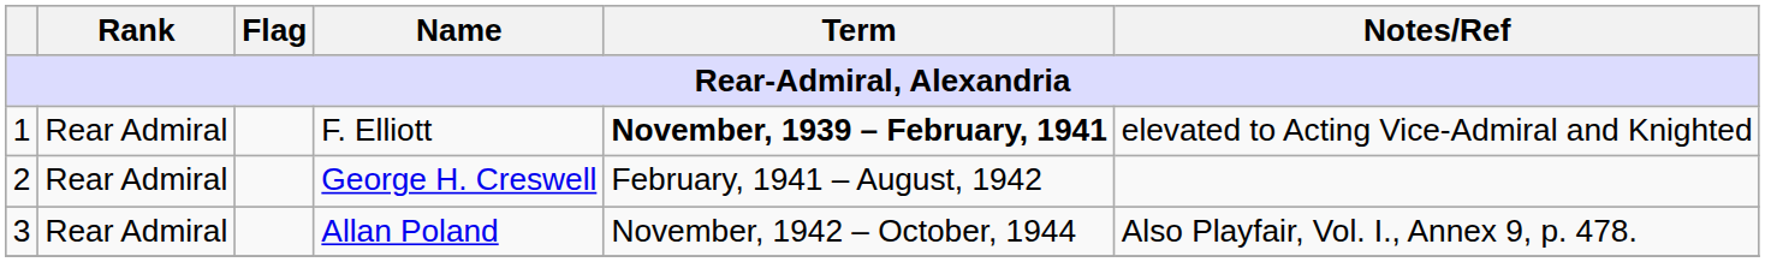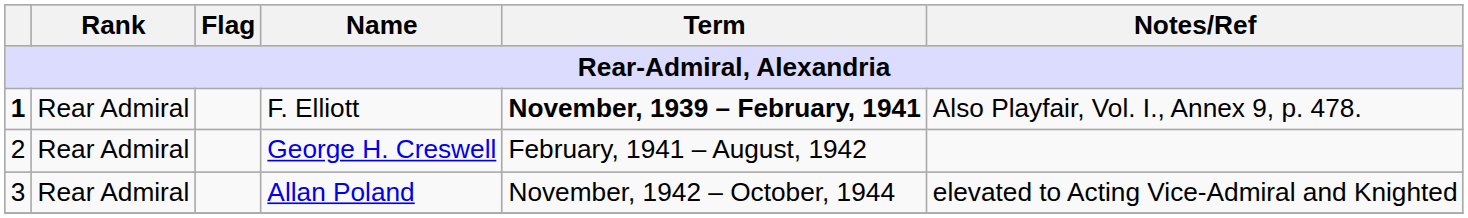F. Elliott | column 1: normal -> bold
F. Elliott | Notes/Ref: elevated to Acting Vice-Admiral and Knighted -> Also Playfair, Vol. I., Annex 9, p. 478.
Allan Poland | Notes/Ref: Also Playfair, Vol. I., Annex 9, p. 478. -> elevated to Acting Vice-Admiral and Knighted
